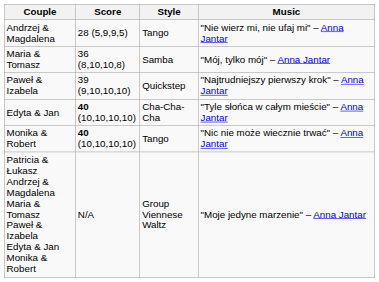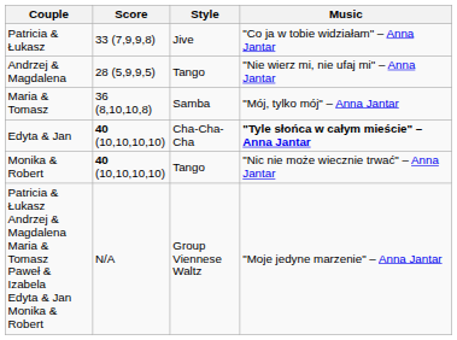+ row: Patricia & Łukasz | 33 (7,9,9,8) | Jive | "Co ja w tobie widziałam" – Anna Jantar
- row: Paweł & Izabela | 39 (9,10,10,10) | Quickstep | "Najtrudniejszy pierwszy krok" – Anna Jantar
Edyta & Jan | Music: normal -> bold
